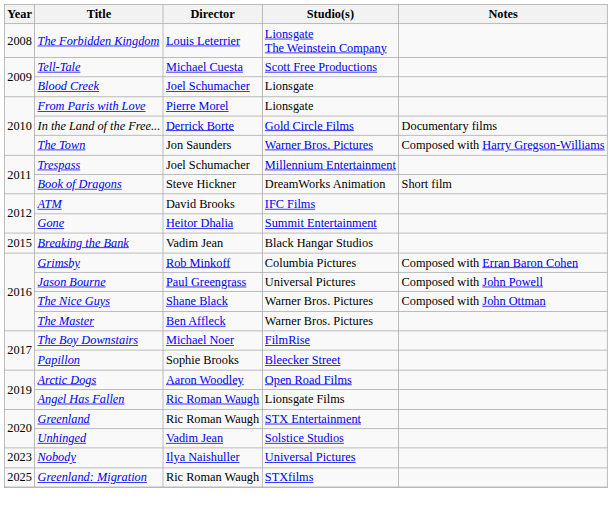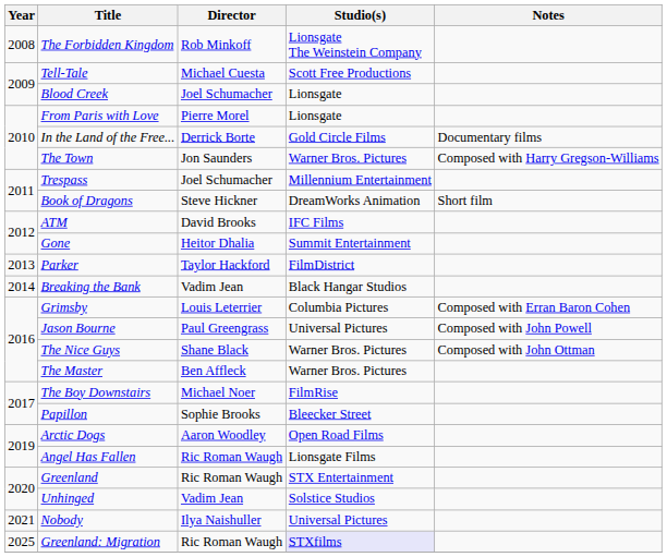The Forbidden Kingdom | Director: Louis Leterrier -> Rob Minkoff
+ row: 2013 | Parker | Taylor Hackford | FilmDistrict
Breaking the Bank | Year: 2015 -> 2014
Grimsby | Director: Rob Minkoff -> Louis Leterrier
Nobody | Year: 2023 -> 2021
Greenland: Migration | Studio(s): no background -> lavender background
